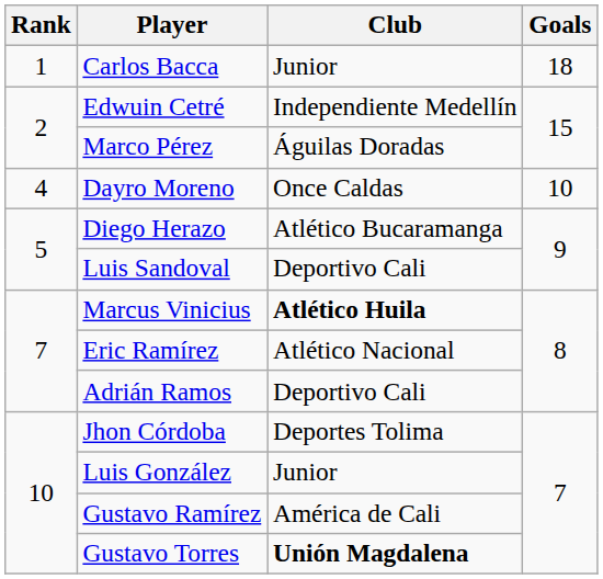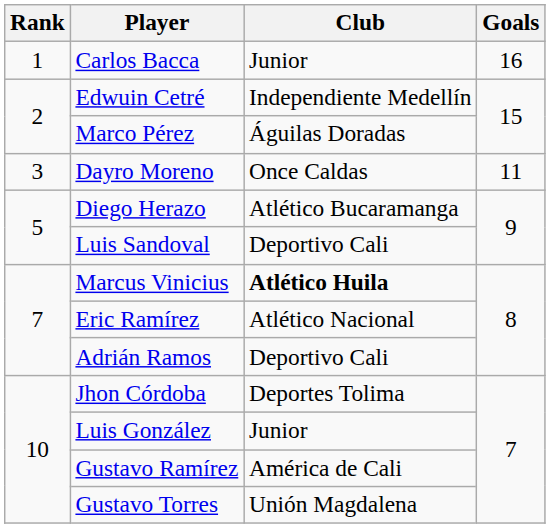Carlos Bacca | Goals: 18 -> 16
Dayro Moreno | Rank: 4 -> 3
Dayro Moreno | Goals: 10 -> 11
Gustavo Torres | Club: bold -> normal
